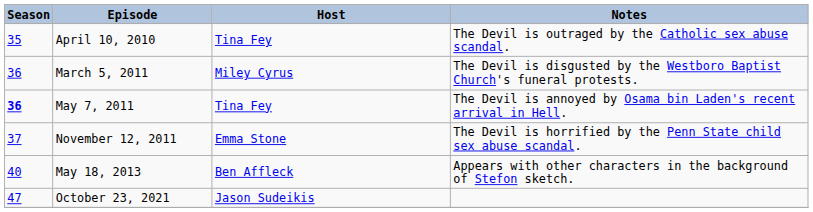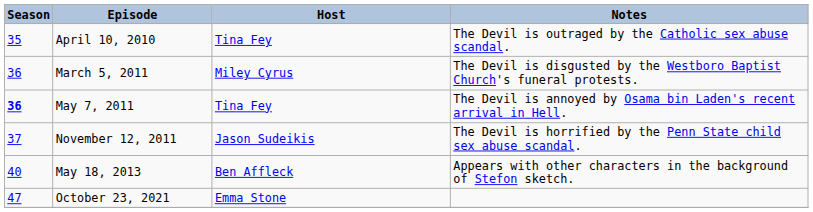November 12, 2011 | Host: Emma Stone -> Jason Sudeikis
October 23, 2021 | Host: Jason Sudeikis -> Emma Stone
